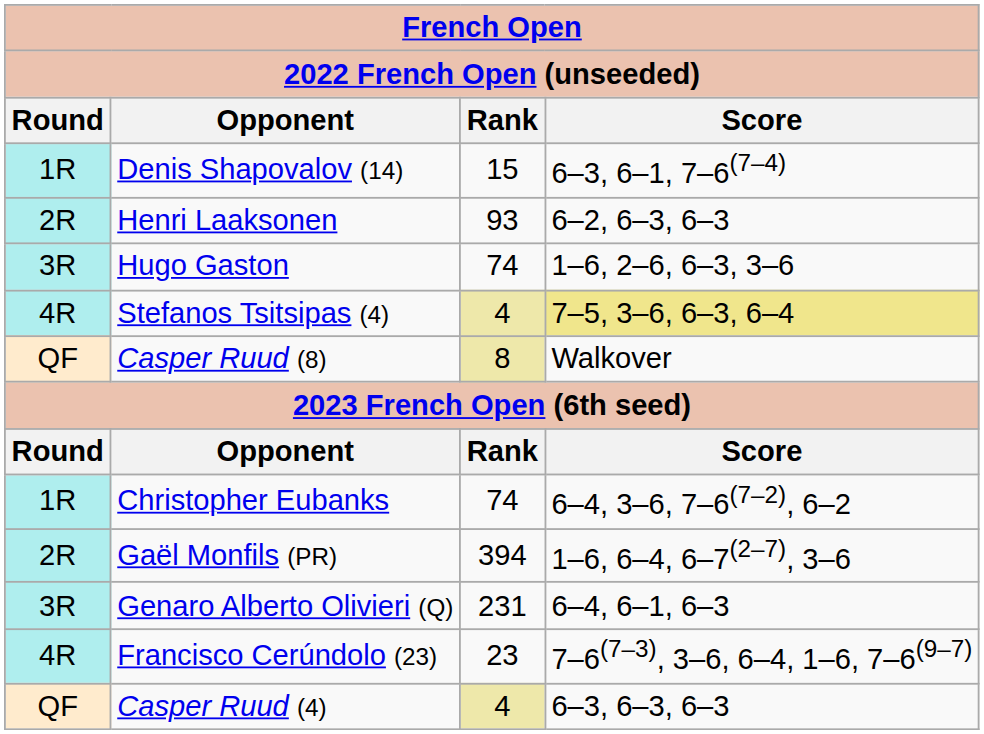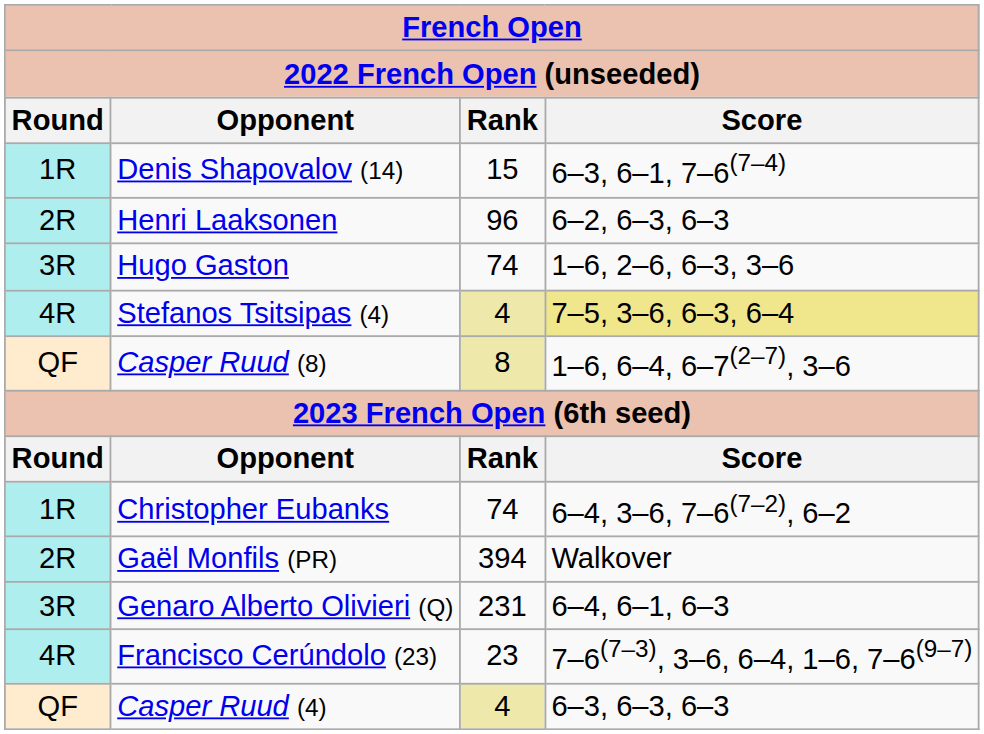Henri Laaksonen | Rank: 93 -> 96
Casper Ruud (8) | Score: Walkover -> 1–6, 6–4, 6–7(2–7), 3–6
Gaël Monfils (PR) | Score: 1–6, 6–4, 6–7(2–7), 3–6 -> Walkover
